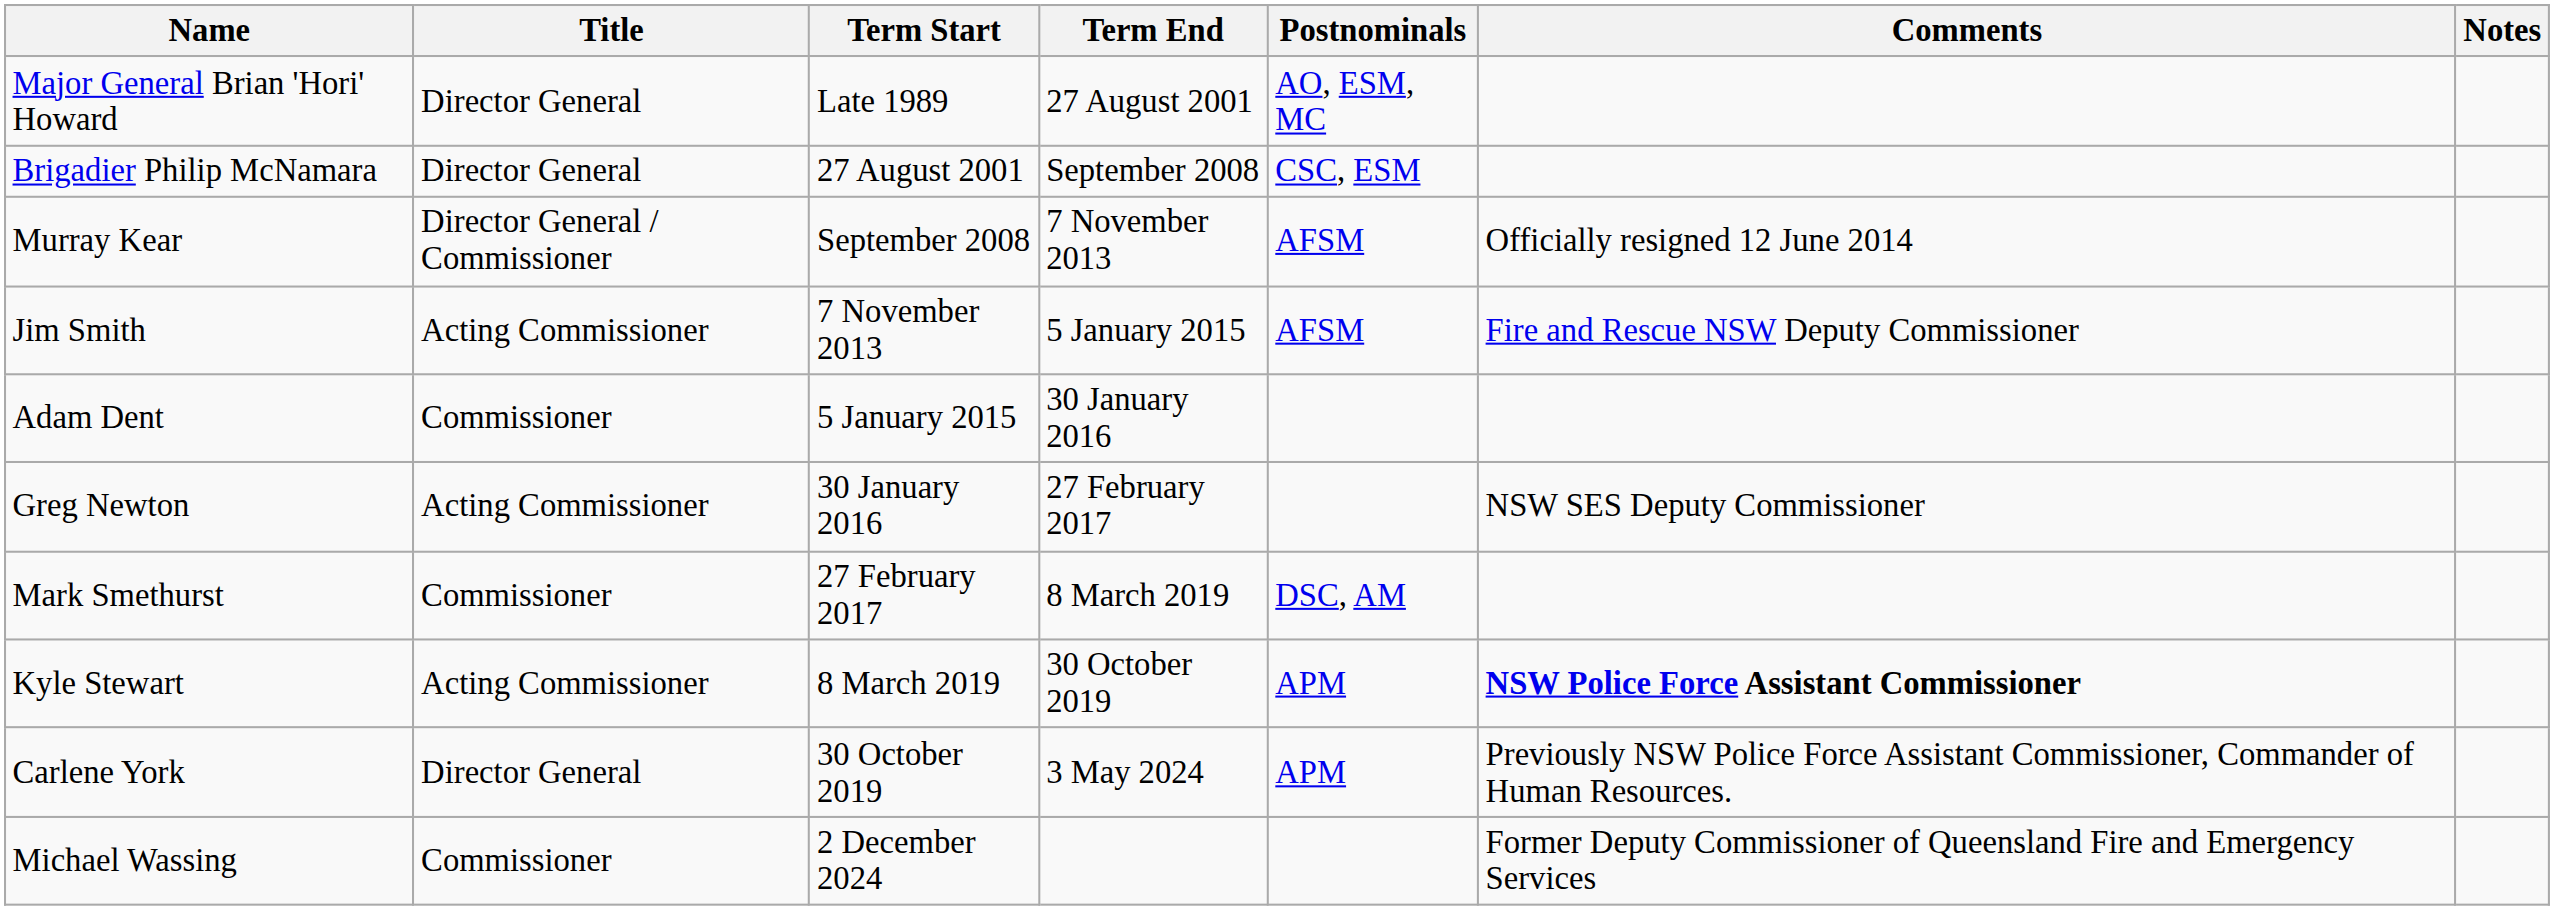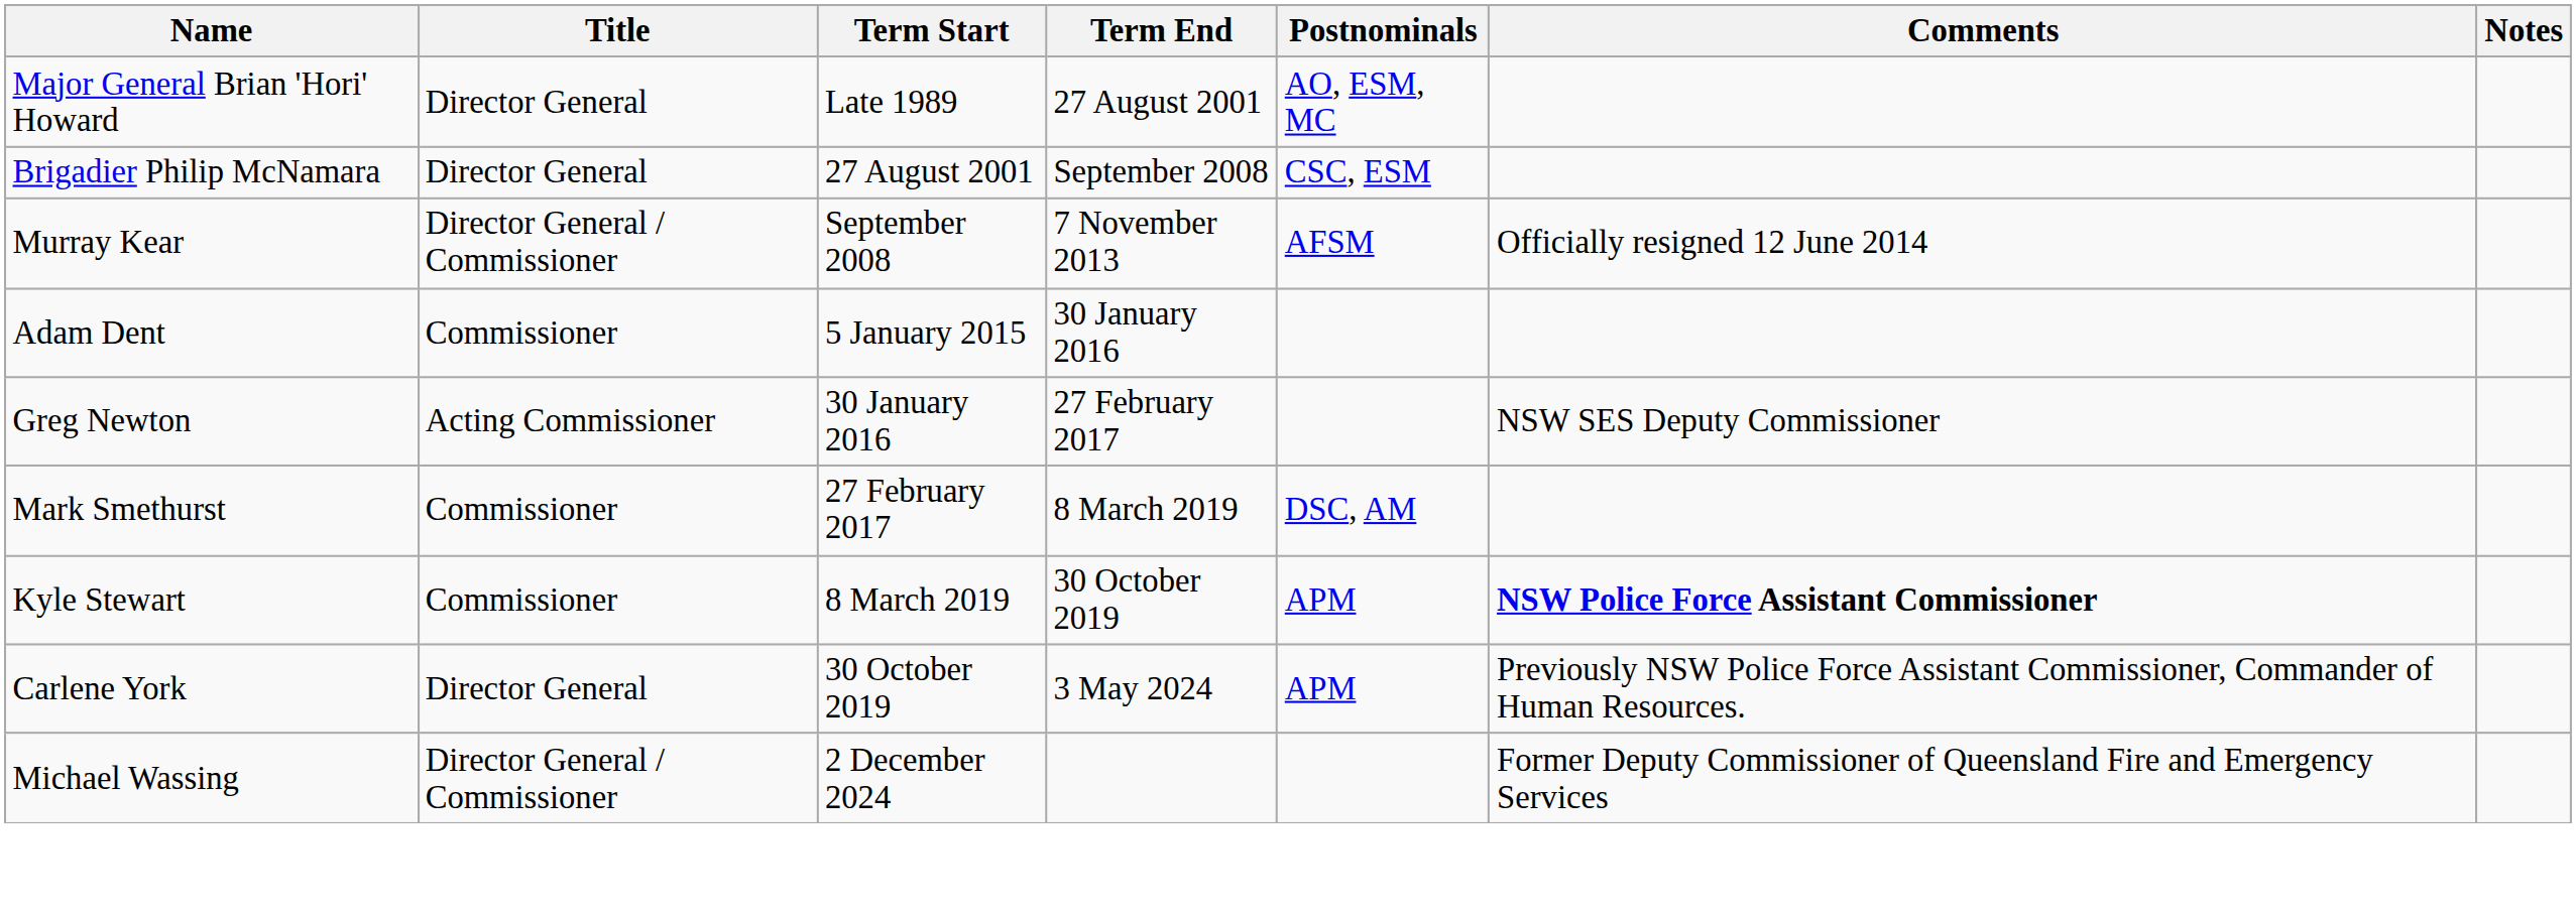- row: Jim Smith | Acting Commissioner | 7 November 2013 | 5 January 2015 | AFSM | Fire and Rescue NSW Deputy Commissioner
Kyle Stewart | Title: Acting Commissioner -> Commissioner
Michael Wassing | Title: Commissioner -> Director General / Commissioner
